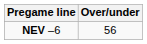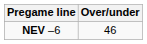NEV –6 | Over/under: 56 -> 46
